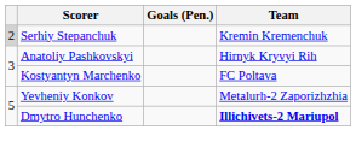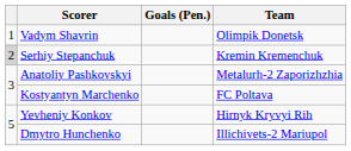+ row: 1 | Vadym Shavrin | Olimpik Donetsk
Anatoliy Pashkovskyi | Team: Hirnyk Kryvyi Rih -> Metalurh-2 Zaporizhzhia
Yevheniy Konkov | Team: Metalurh-2 Zaporizhzhia -> Hirnyk Kryvyi Rih
Dmytro Hunchenko | Team: bold -> normal
